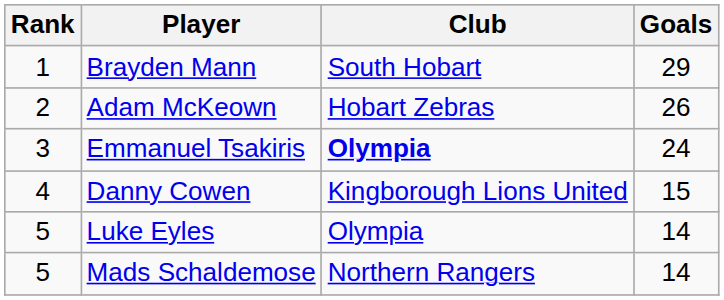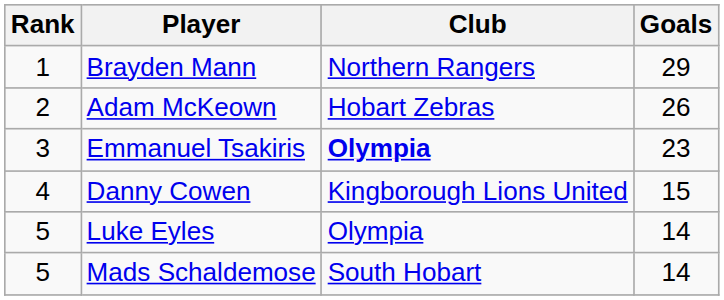Brayden Mann | Club: South Hobart -> Northern Rangers
Emmanuel Tsakiris | Goals: 24 -> 23
Mads Schaldemose | Club: Northern Rangers -> South Hobart
